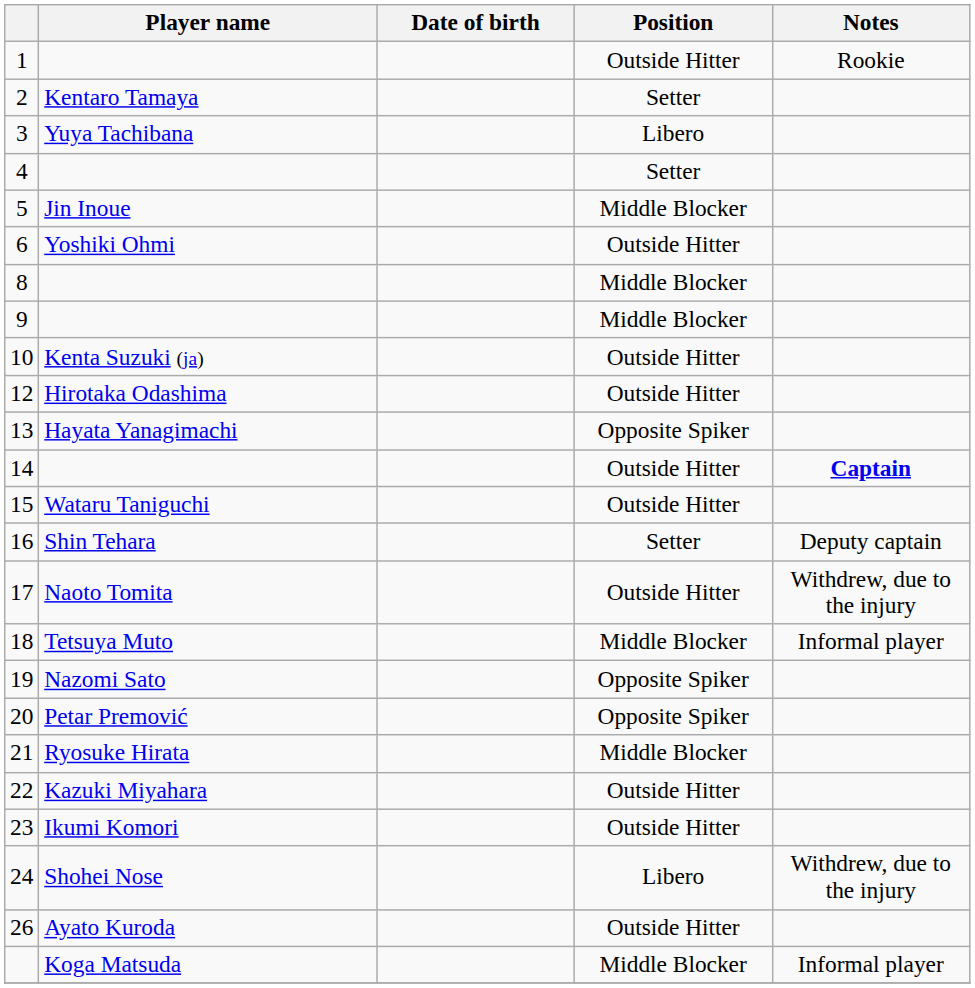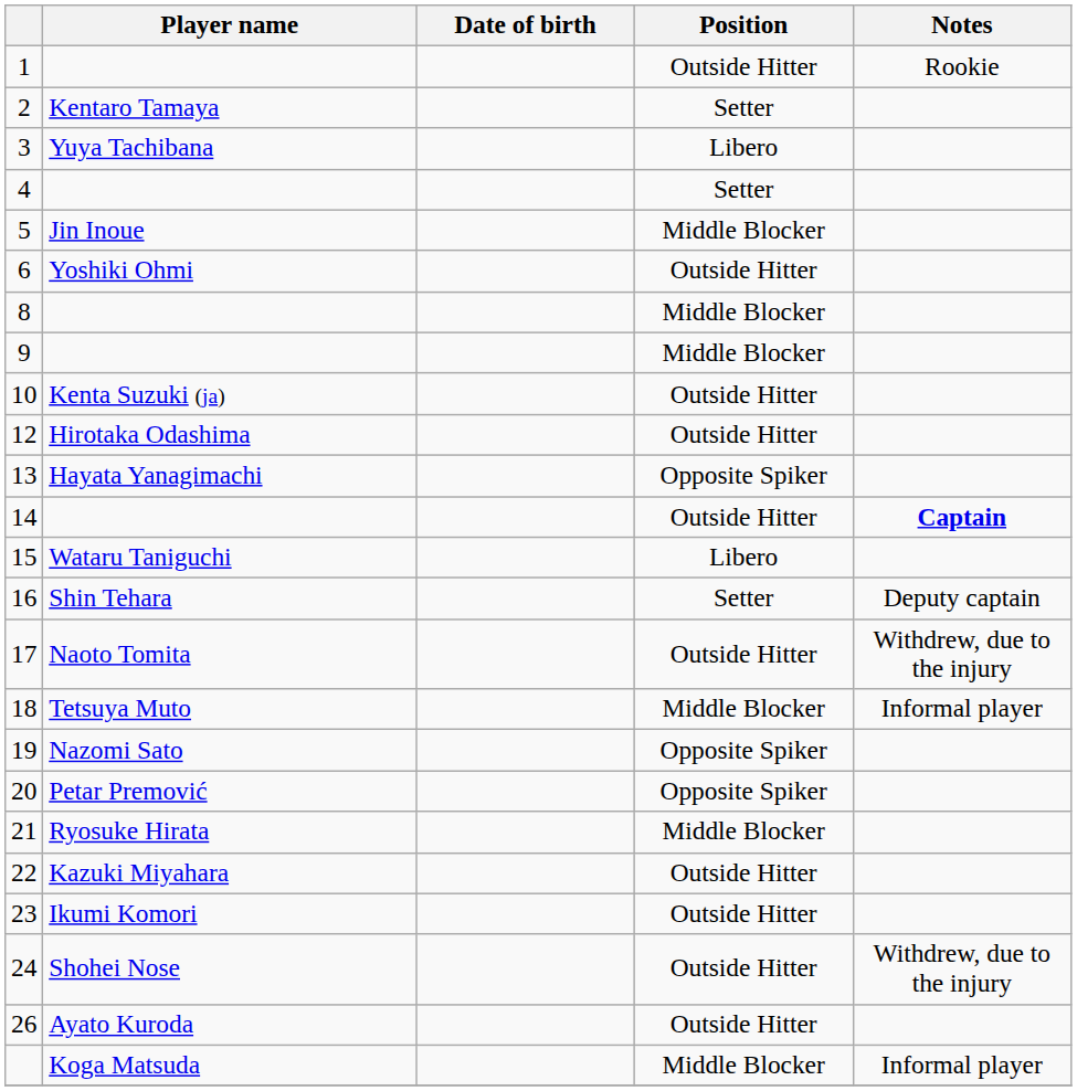15 | Position: Outside Hitter -> Libero
24 | Position: Libero -> Outside Hitter
